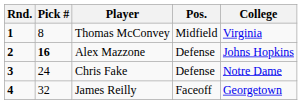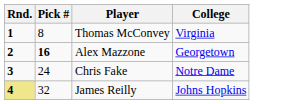- column: Pos. | Midfield | Defense | Defense | Faceoff
Alex Mazzone | College: Johns Hopkins -> Georgetown
James Reilly | Rnd.: no background -> khaki background
James Reilly | College: Georgetown -> Johns Hopkins
